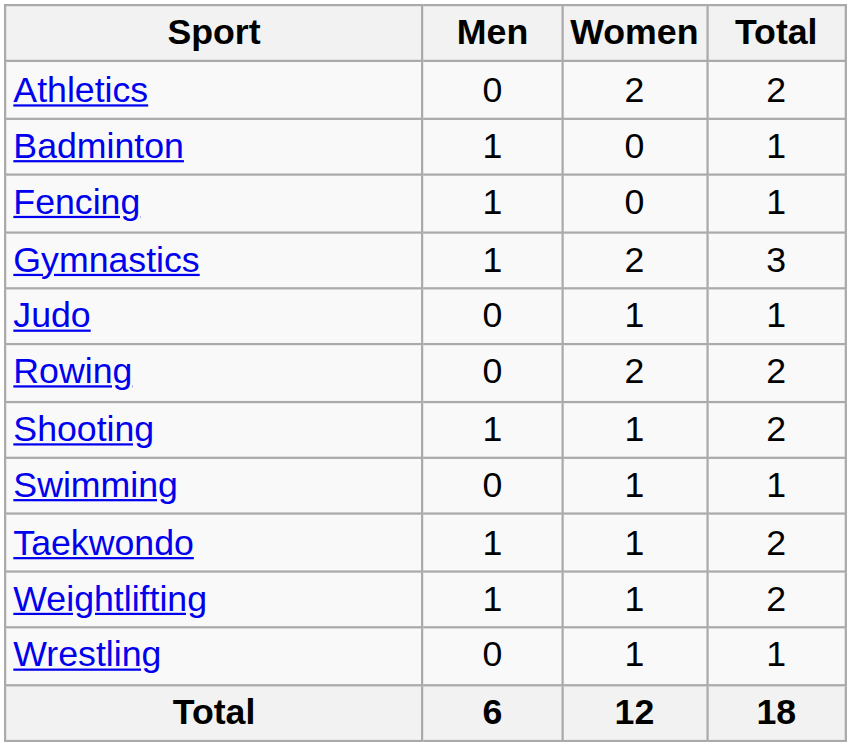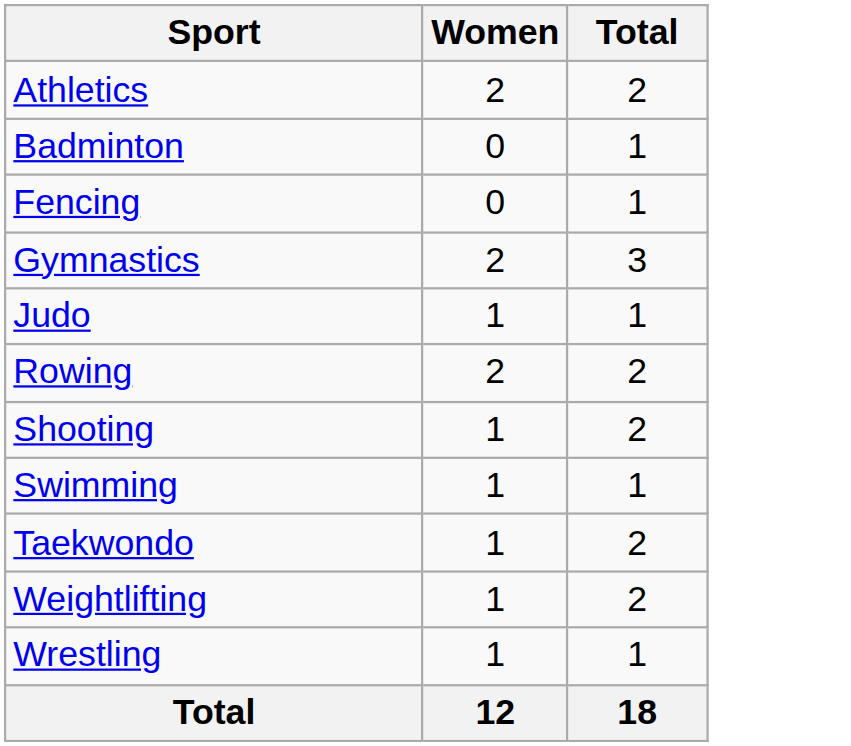- column: Men | 0 | 1 | 1 | 1 | 0 | 0 | 1 | 0 | 1 | 1 | 0 | 6
